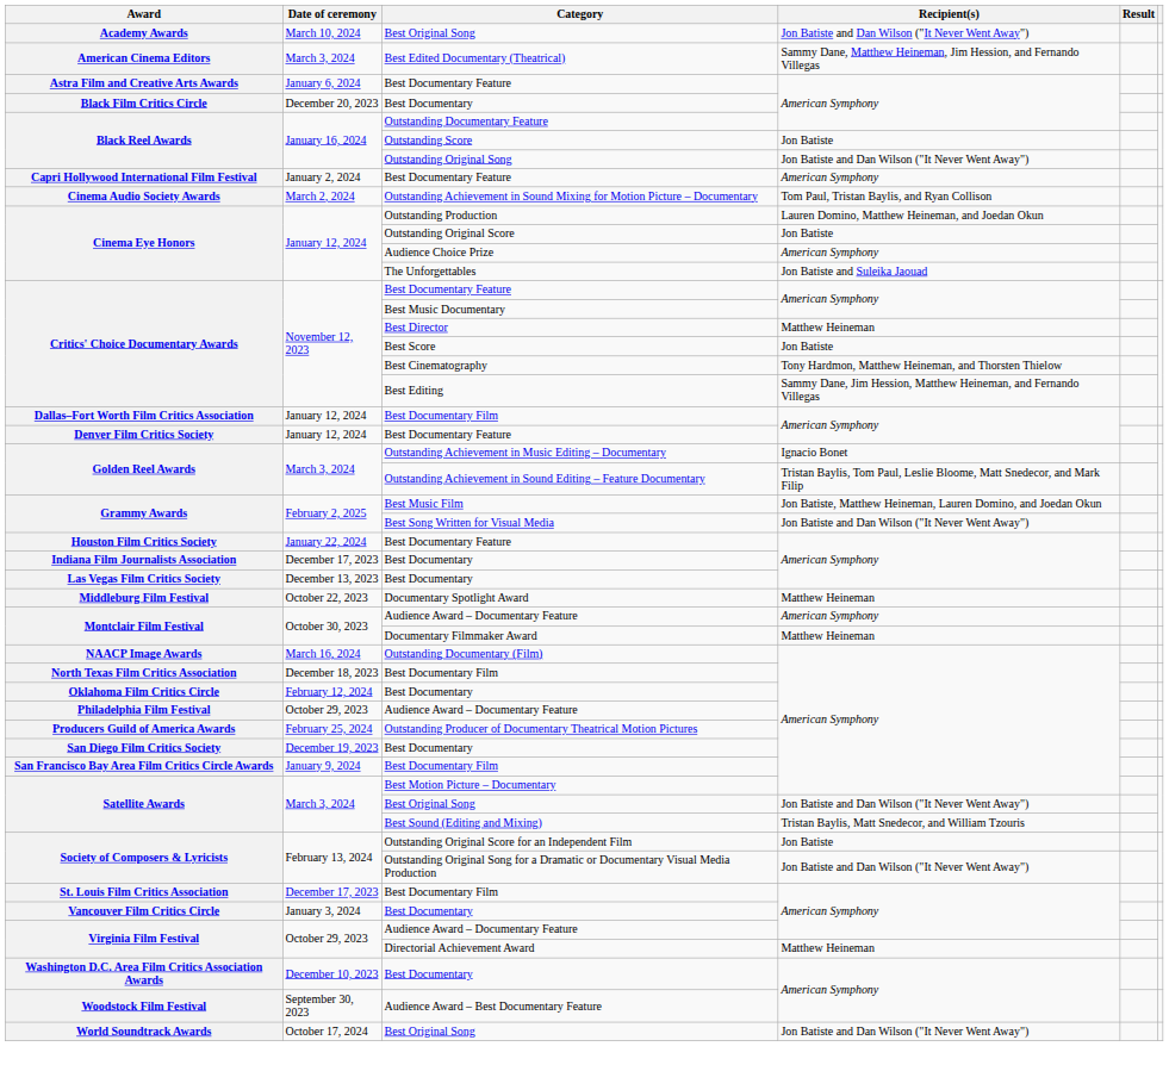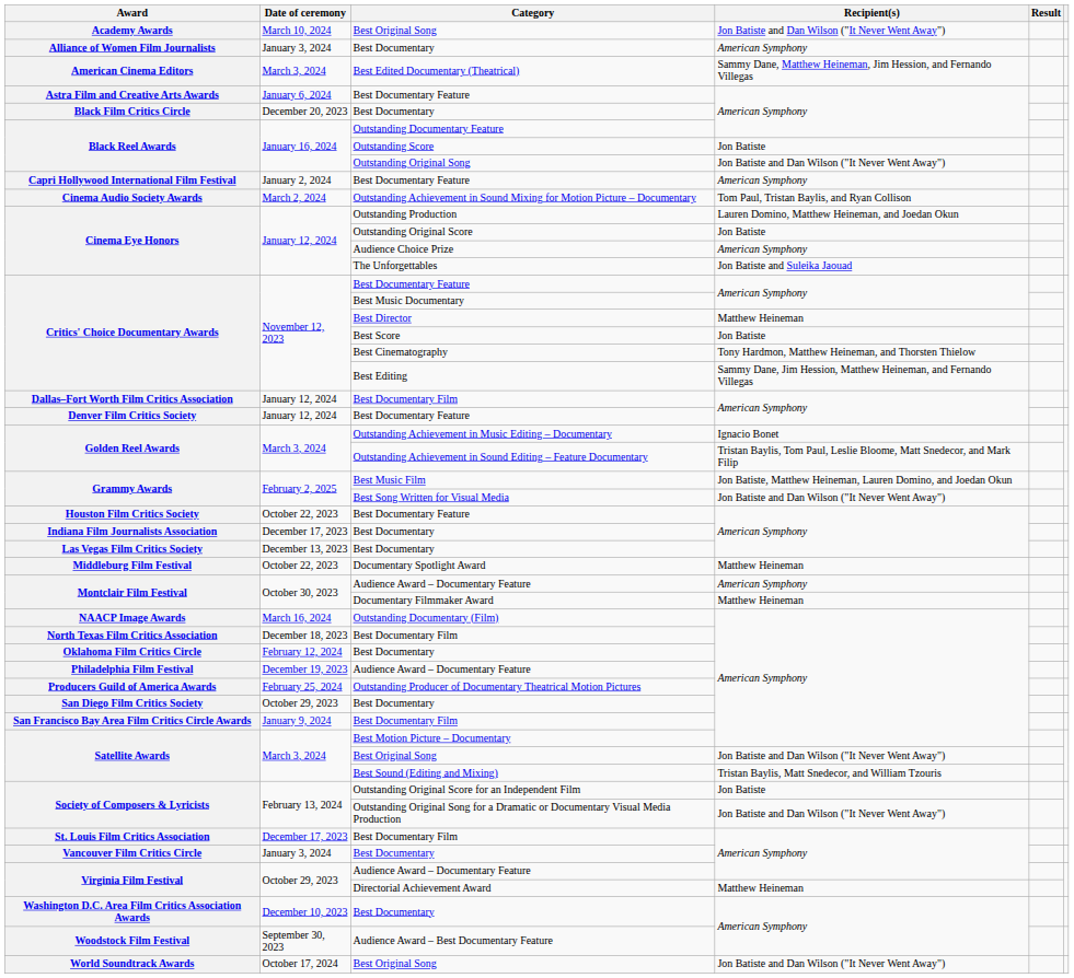+ row: Alliance of Women Film Journalists | January 3, 2024 | Best Documentary | American Symphony
Houston Film Critics Society | Date of ceremony: January 22, 2024 -> October 22, 2023
Philadelphia Film Festival | Date of ceremony: October 29, 2023 -> December 19, 2023
San Diego Film Critics Society | Date of ceremony: December 19, 2023 -> October 29, 2023
